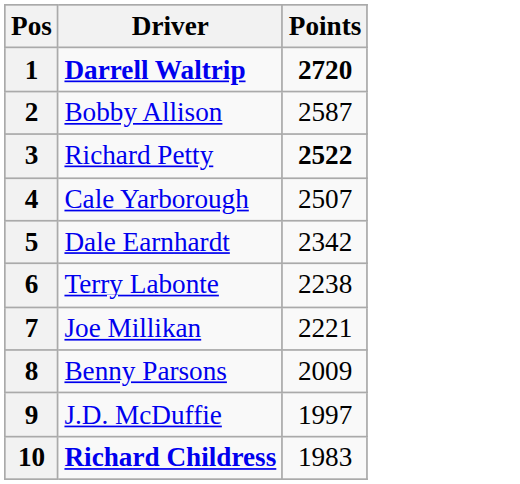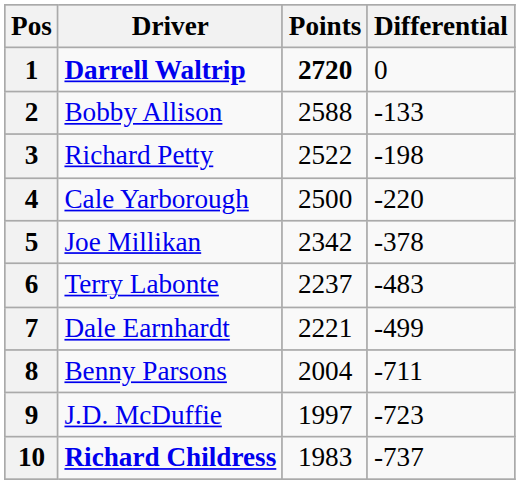+ column: Differential | 0 | -133 | -198 | -220 | -378 | -483 | -499 | -711 | -723 | -737
2 | Points: 2587 -> 2588
3 | Points: bold -> normal
4 | Points: 2507 -> 2500
5 | Driver: Dale Earnhardt -> Joe Millikan
6 | Points: 2238 -> 2237
7 | Driver: Joe Millikan -> Dale Earnhardt
8 | Points: 2009 -> 2004
